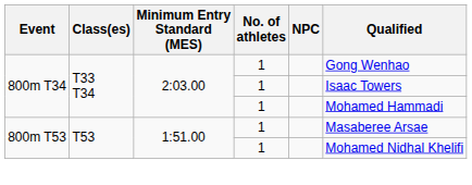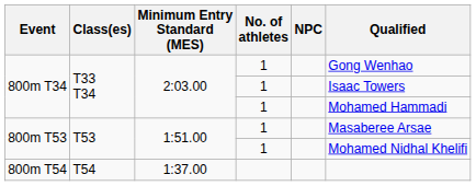+ row: 800m T54 | T54 | 1:37.00
